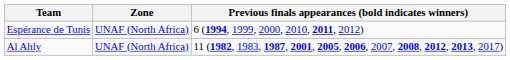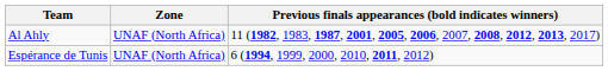rows swapped: Al Ahly <-> Espérance de Tunis
